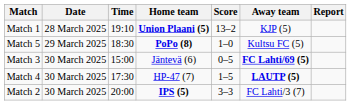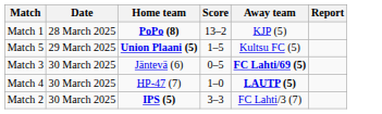- column: Time | 19:10 | 18:30 | 15:00 | 17:30 | 20:00
Match 1 | Home team: Union Plaani (5) -> PoPo (8)
Match 5 | Home team: PoPo (8) -> Union Plaani (5)
Match 5 | Score: 1–0 -> 1–5
Match 4 | Score: 1–5 -> 1–0
